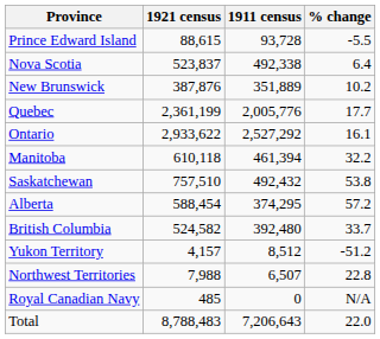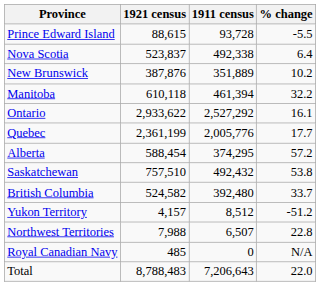rows swapped: Quebec <-> Manitoba
rows swapped: Saskatchewan <-> Alberta
